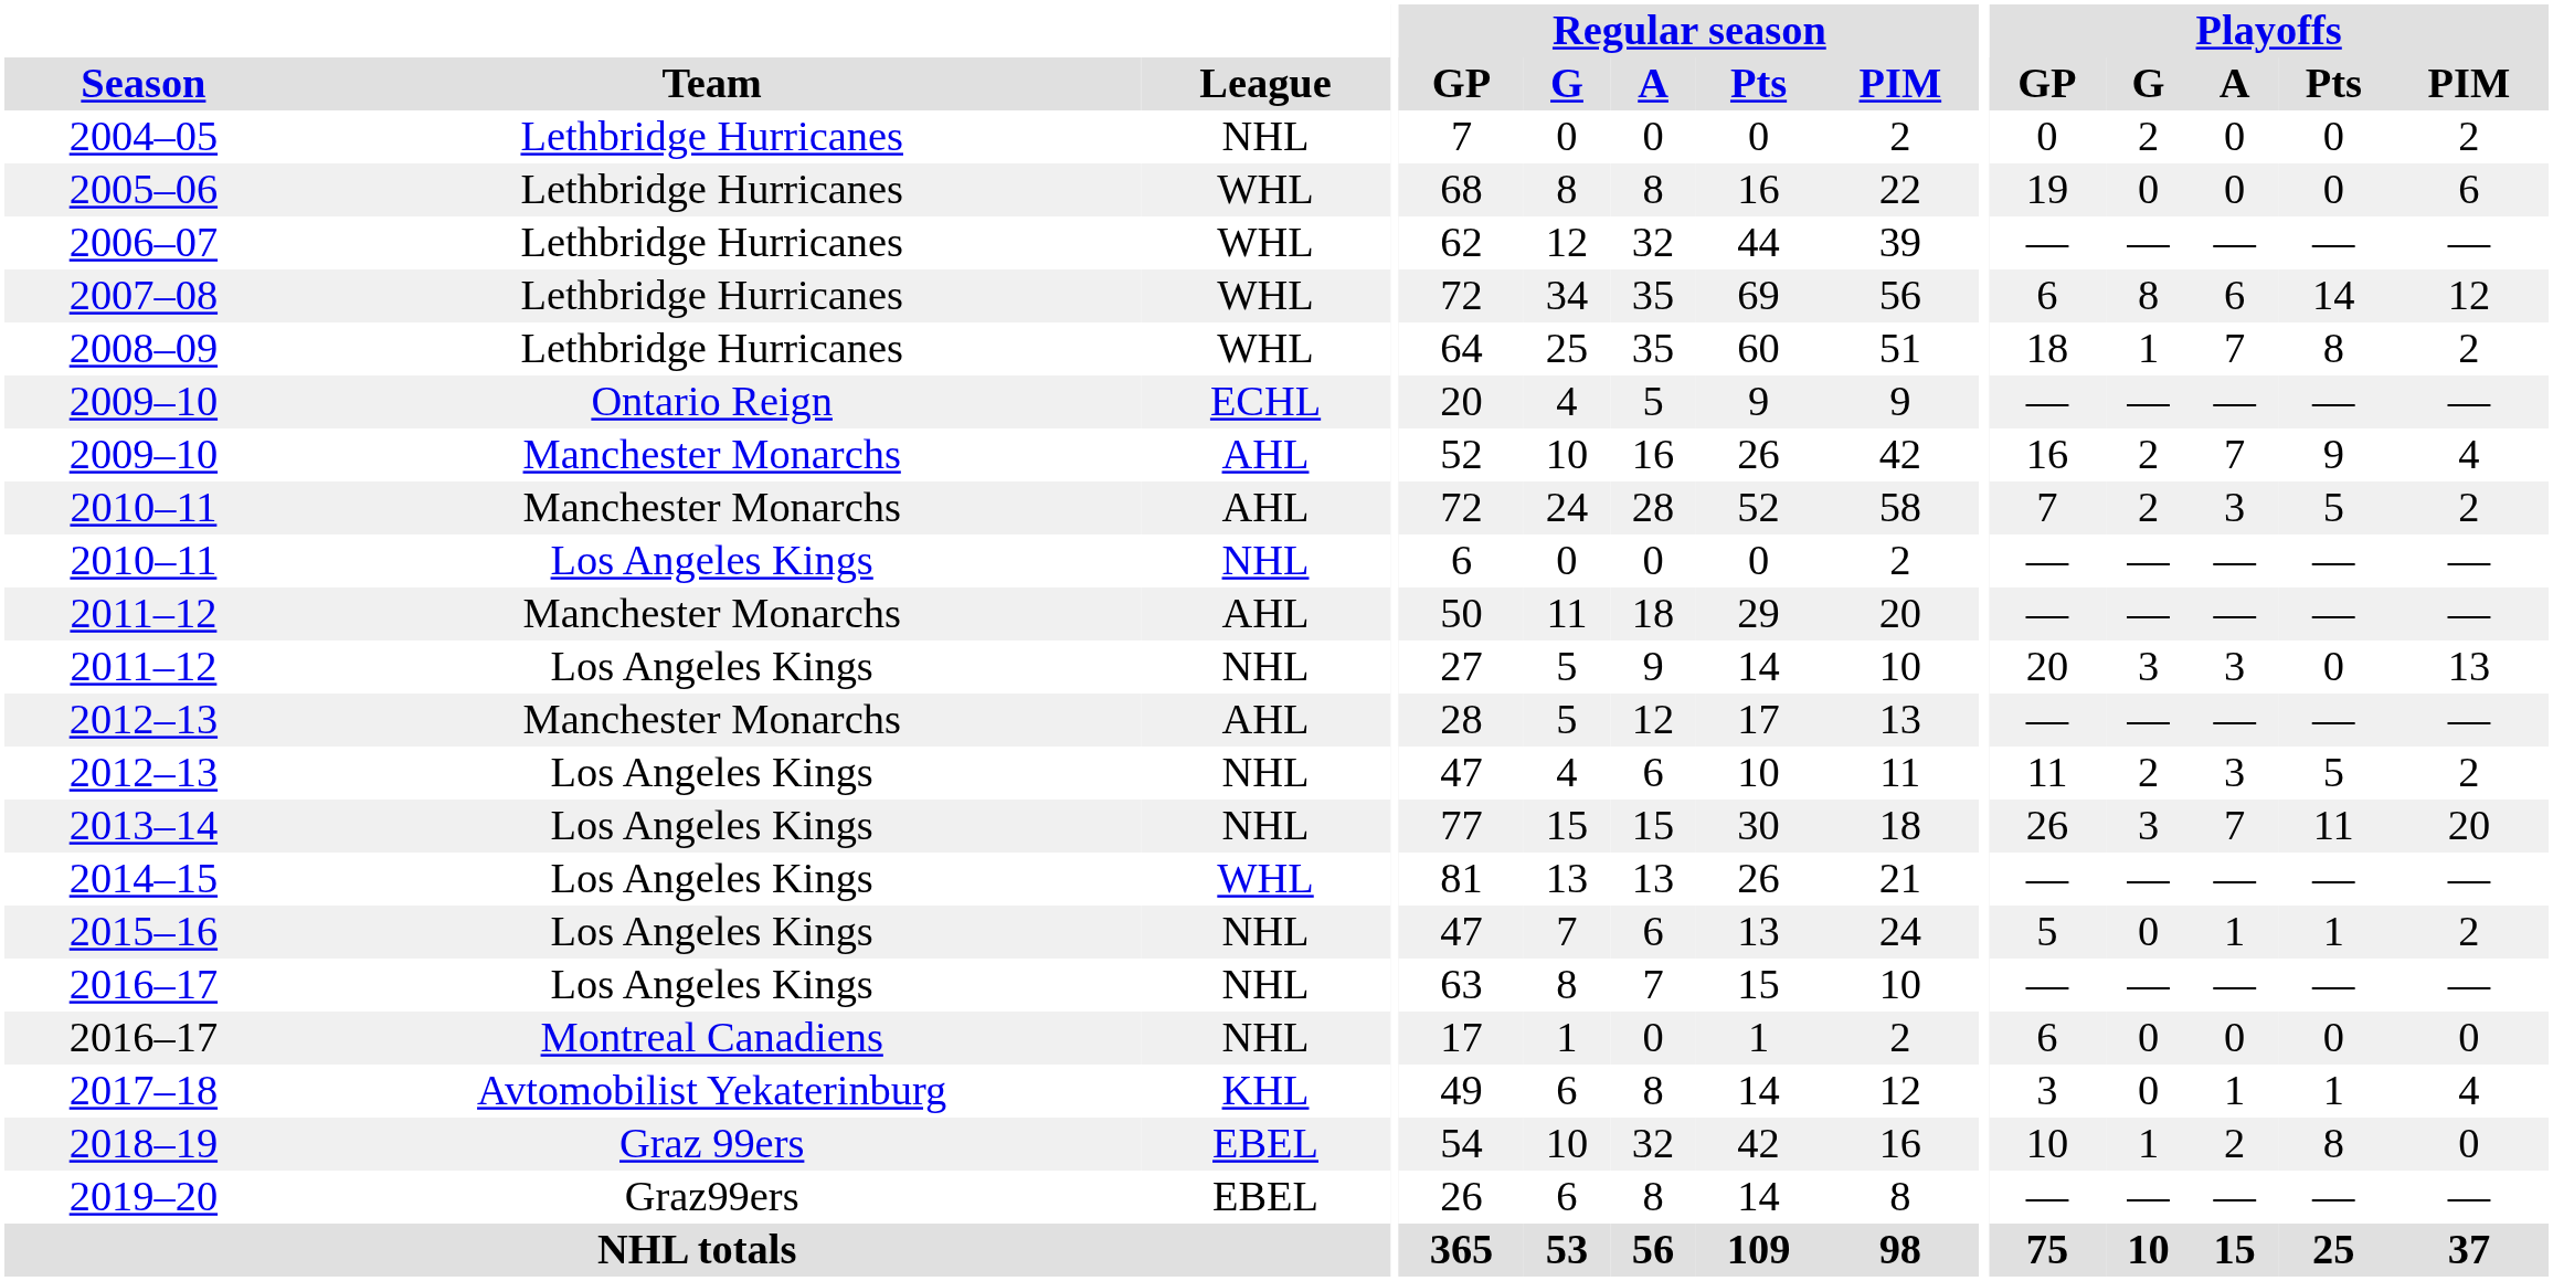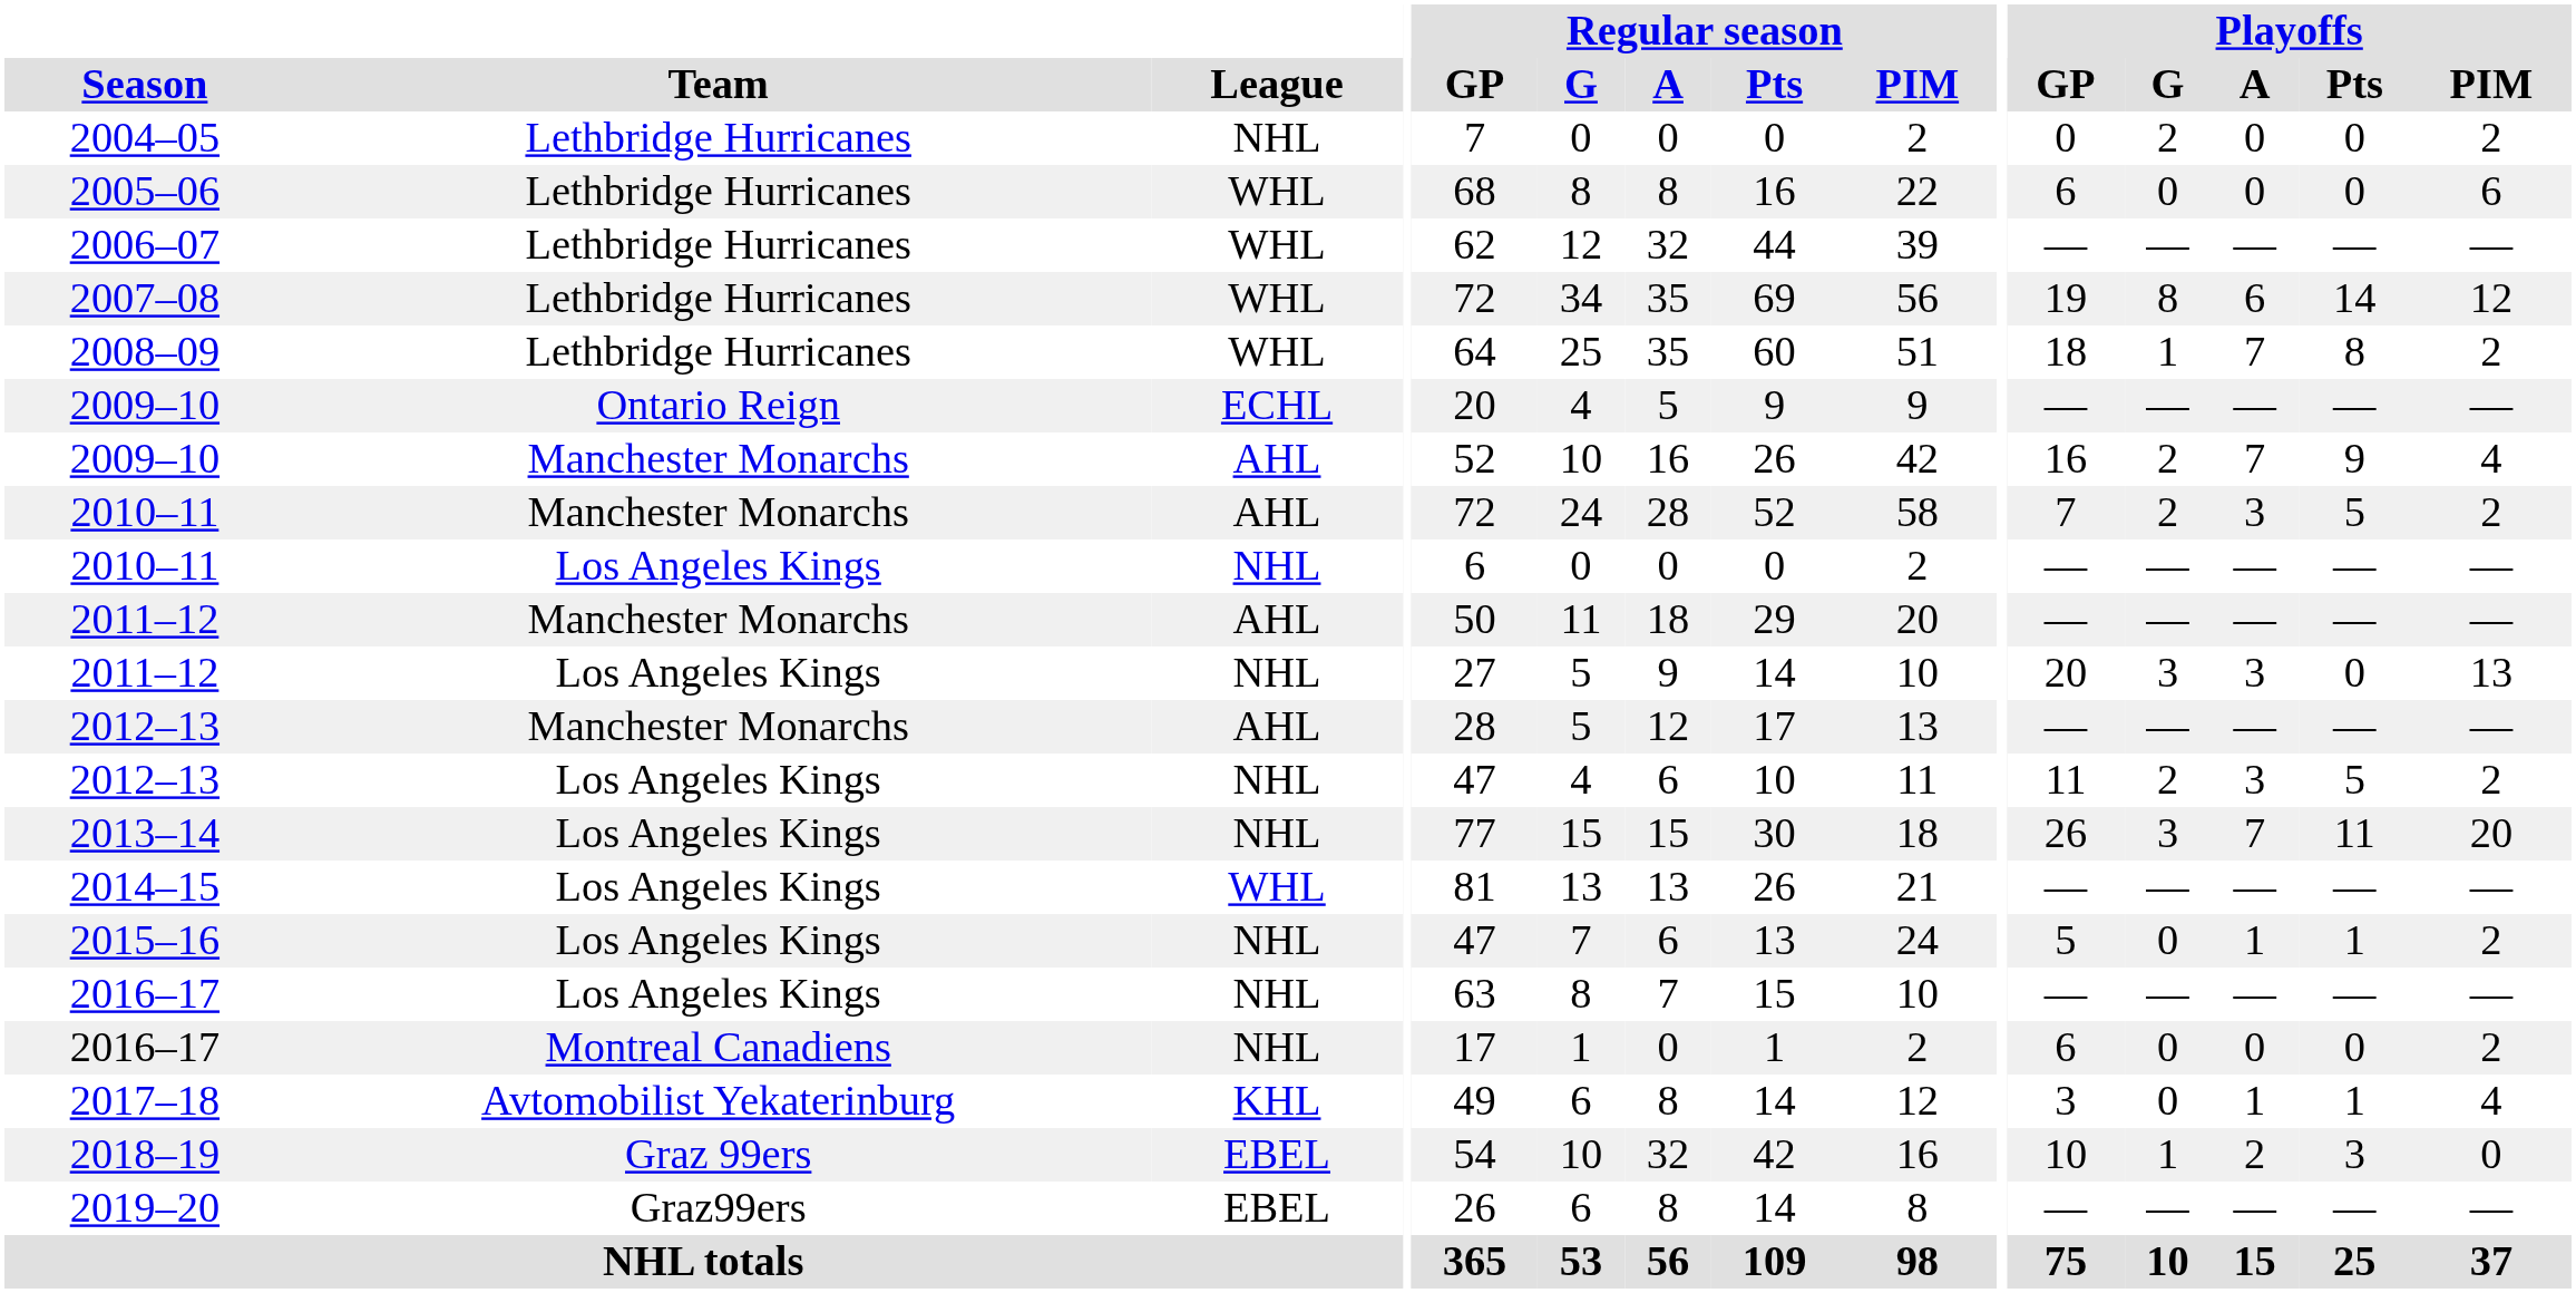2005–06 | Playoffs / GP: 19 -> 6
2007–08 | Playoffs / GP: 6 -> 19
2016–17 / Montreal Canadiens | Playoffs / PIM: 0 -> 2
2018–19 | Playoffs / Pts: 8 -> 3
